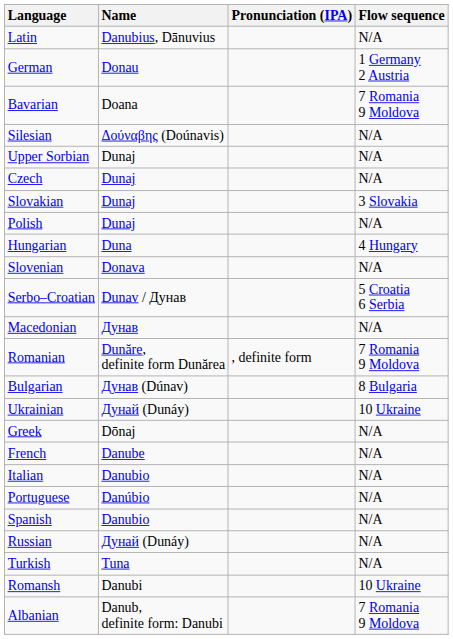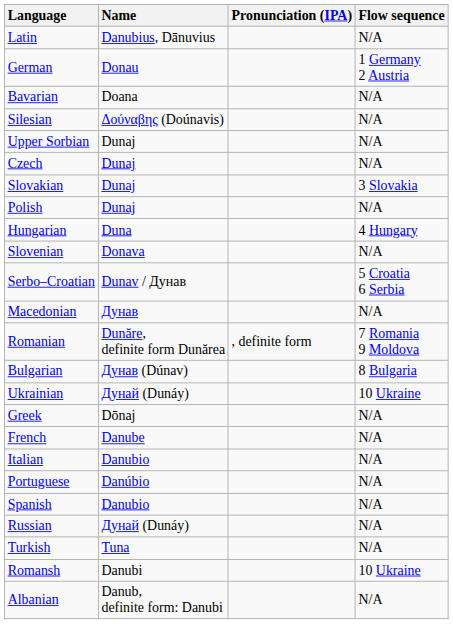Bavarian | Flow sequence: 7 Romania 9 Moldova -> N/A
Albanian | Flow sequence: 7 Romania 9 Moldova -> N/A
